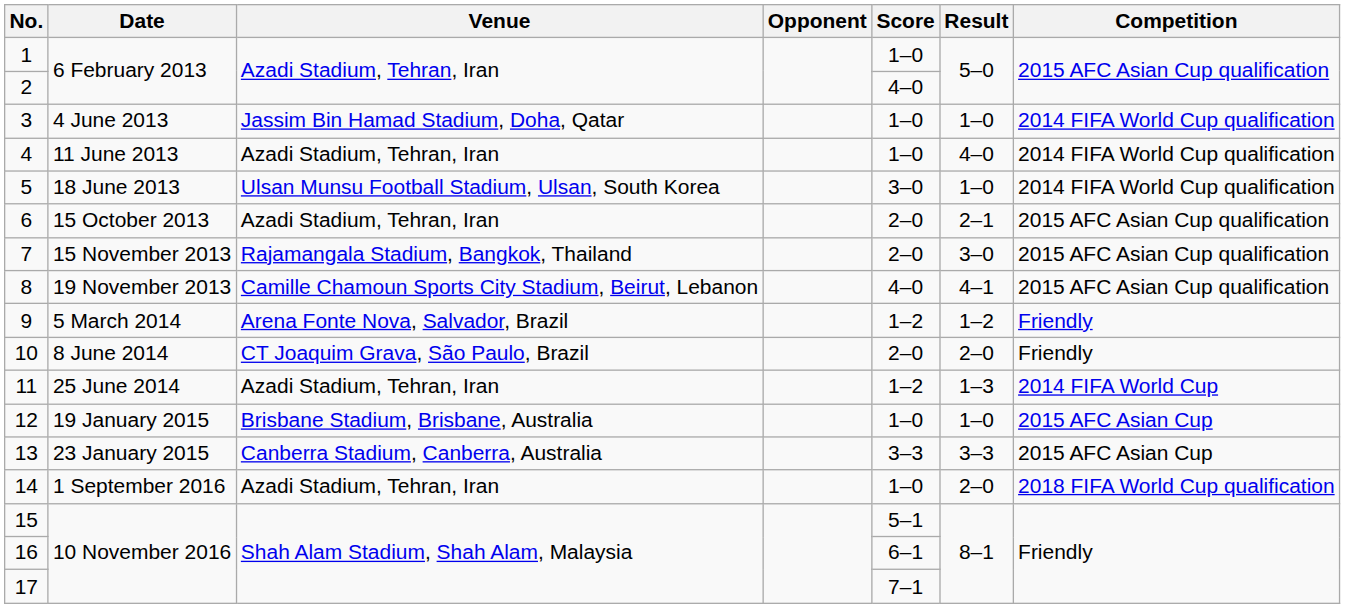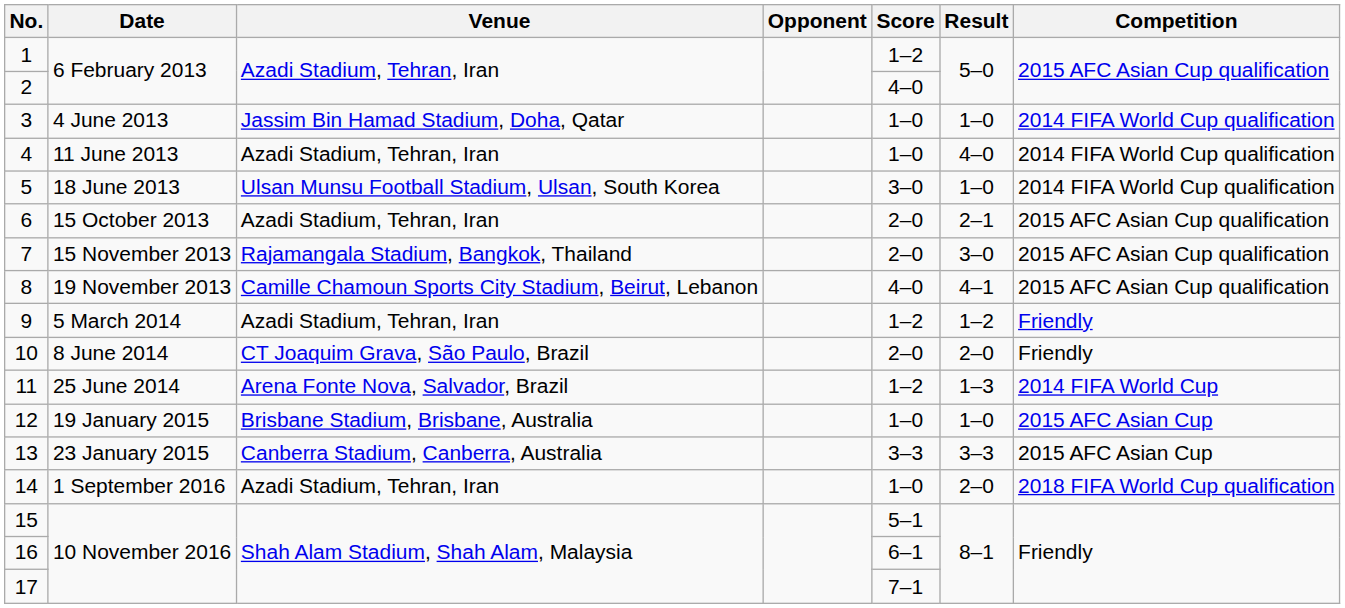1 | Score: 1–0 -> 1–2
9 | Venue: Arena Fonte Nova, Salvador, Brazil -> Azadi Stadium, Tehran, Iran
11 | Venue: Azadi Stadium, Tehran, Iran -> Arena Fonte Nova, Salvador, Brazil
